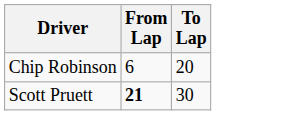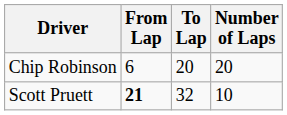+ column: Number of Laps | 20 | 10
Scott Pruett | To Lap: 30 -> 32
